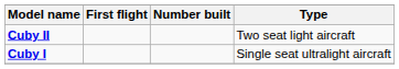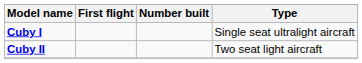rows swapped: Cuby I <-> Cuby II
